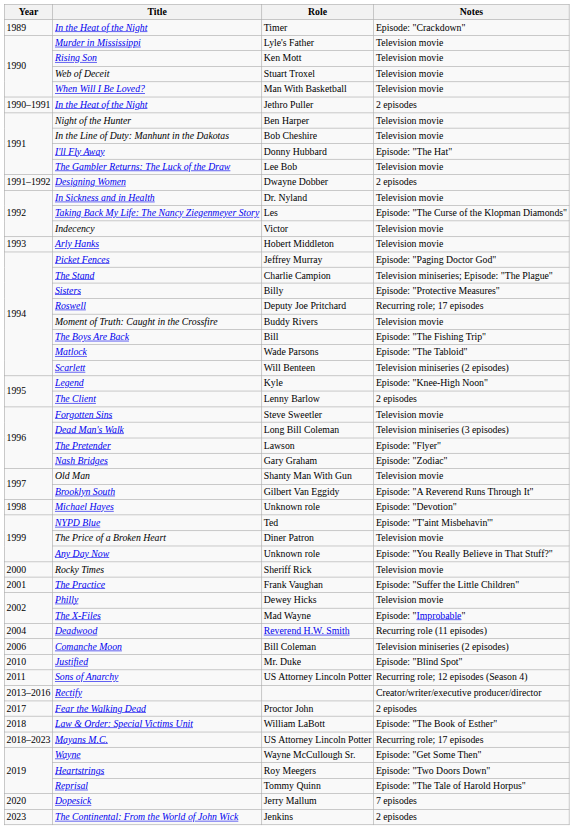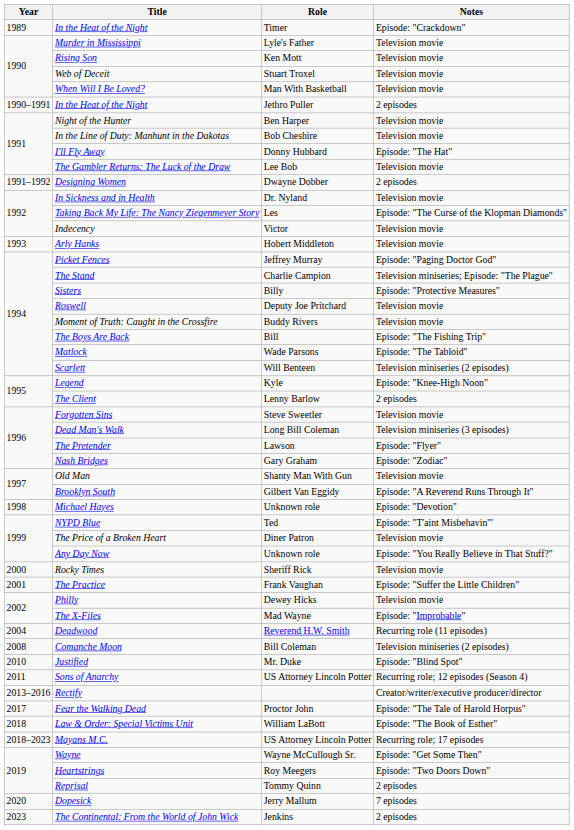Roswell | Notes: Recurring role; 17 episodes -> Television movie
Comanche Moon | Year: 2006 -> 2008
Fear the Walking Dead | Notes: 2 episodes -> Episode: "The Tale of Harold Horpus"
Reprisal | Notes: Episode: "The Tale of Harold Horpus" -> 2 episodes
